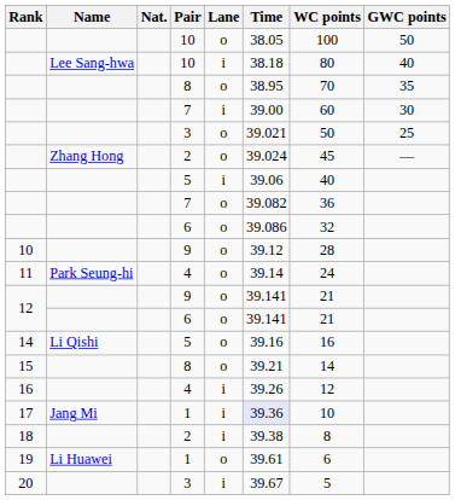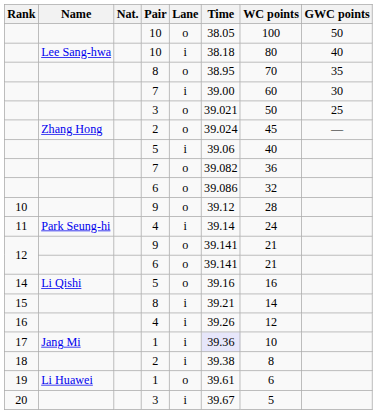11 | Lane: o -> i
15 | Lane: o -> i
